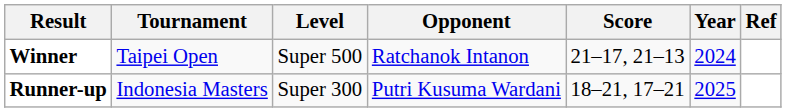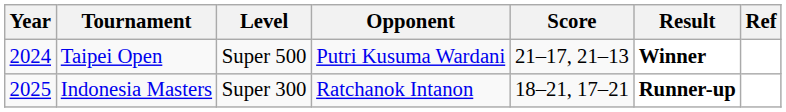columns swapped: Year <-> Result
Taipei Open | Opponent: Ratchanok Intanon -> Putri Kusuma Wardani
Indonesia Masters | Opponent: Putri Kusuma Wardani -> Ratchanok Intanon
